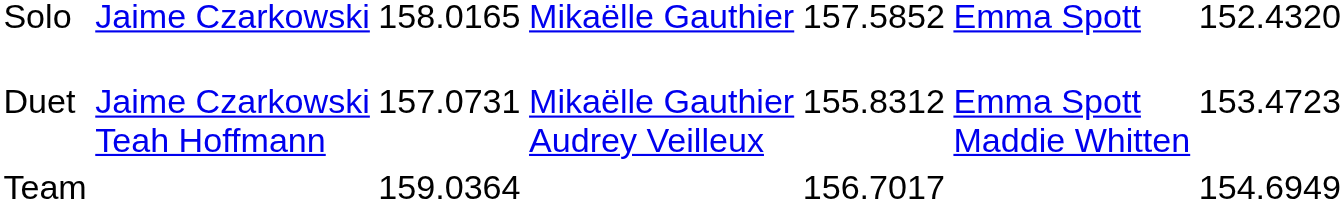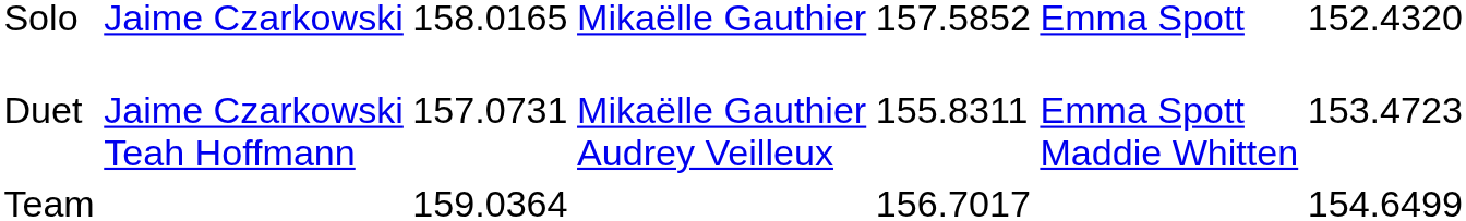Duet | column 5: 155.8312 -> 155.8311
Team | column 7: 154.6949 -> 154.6499
